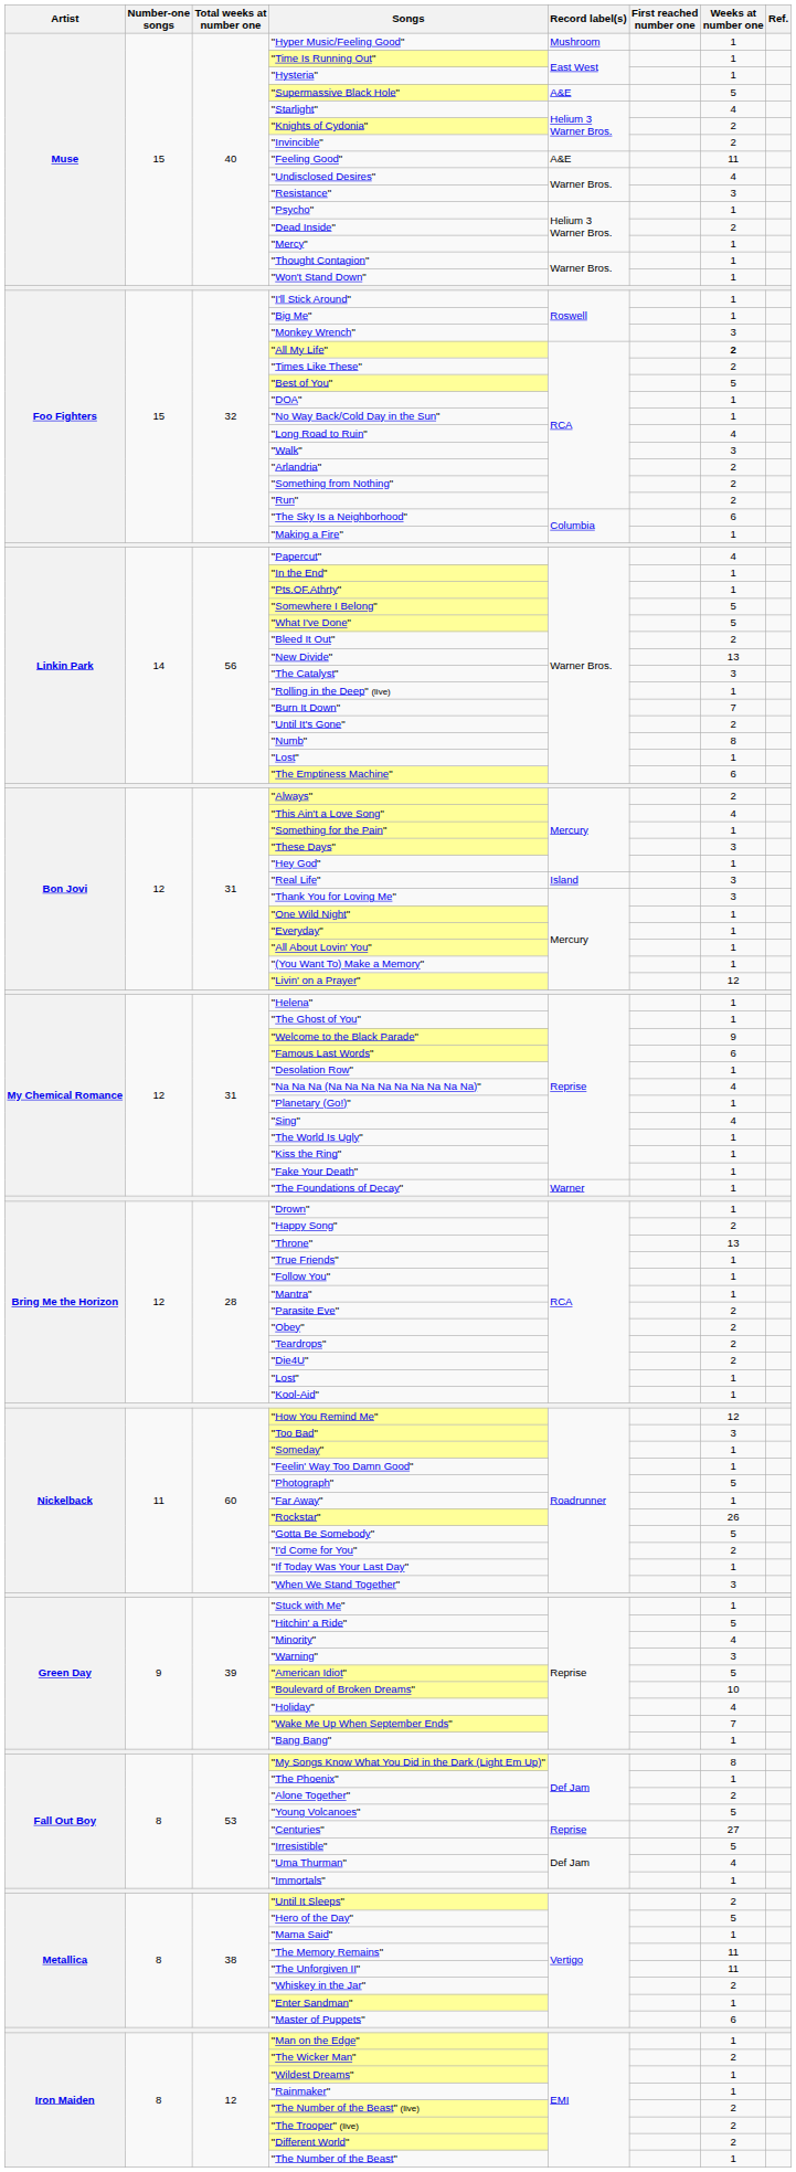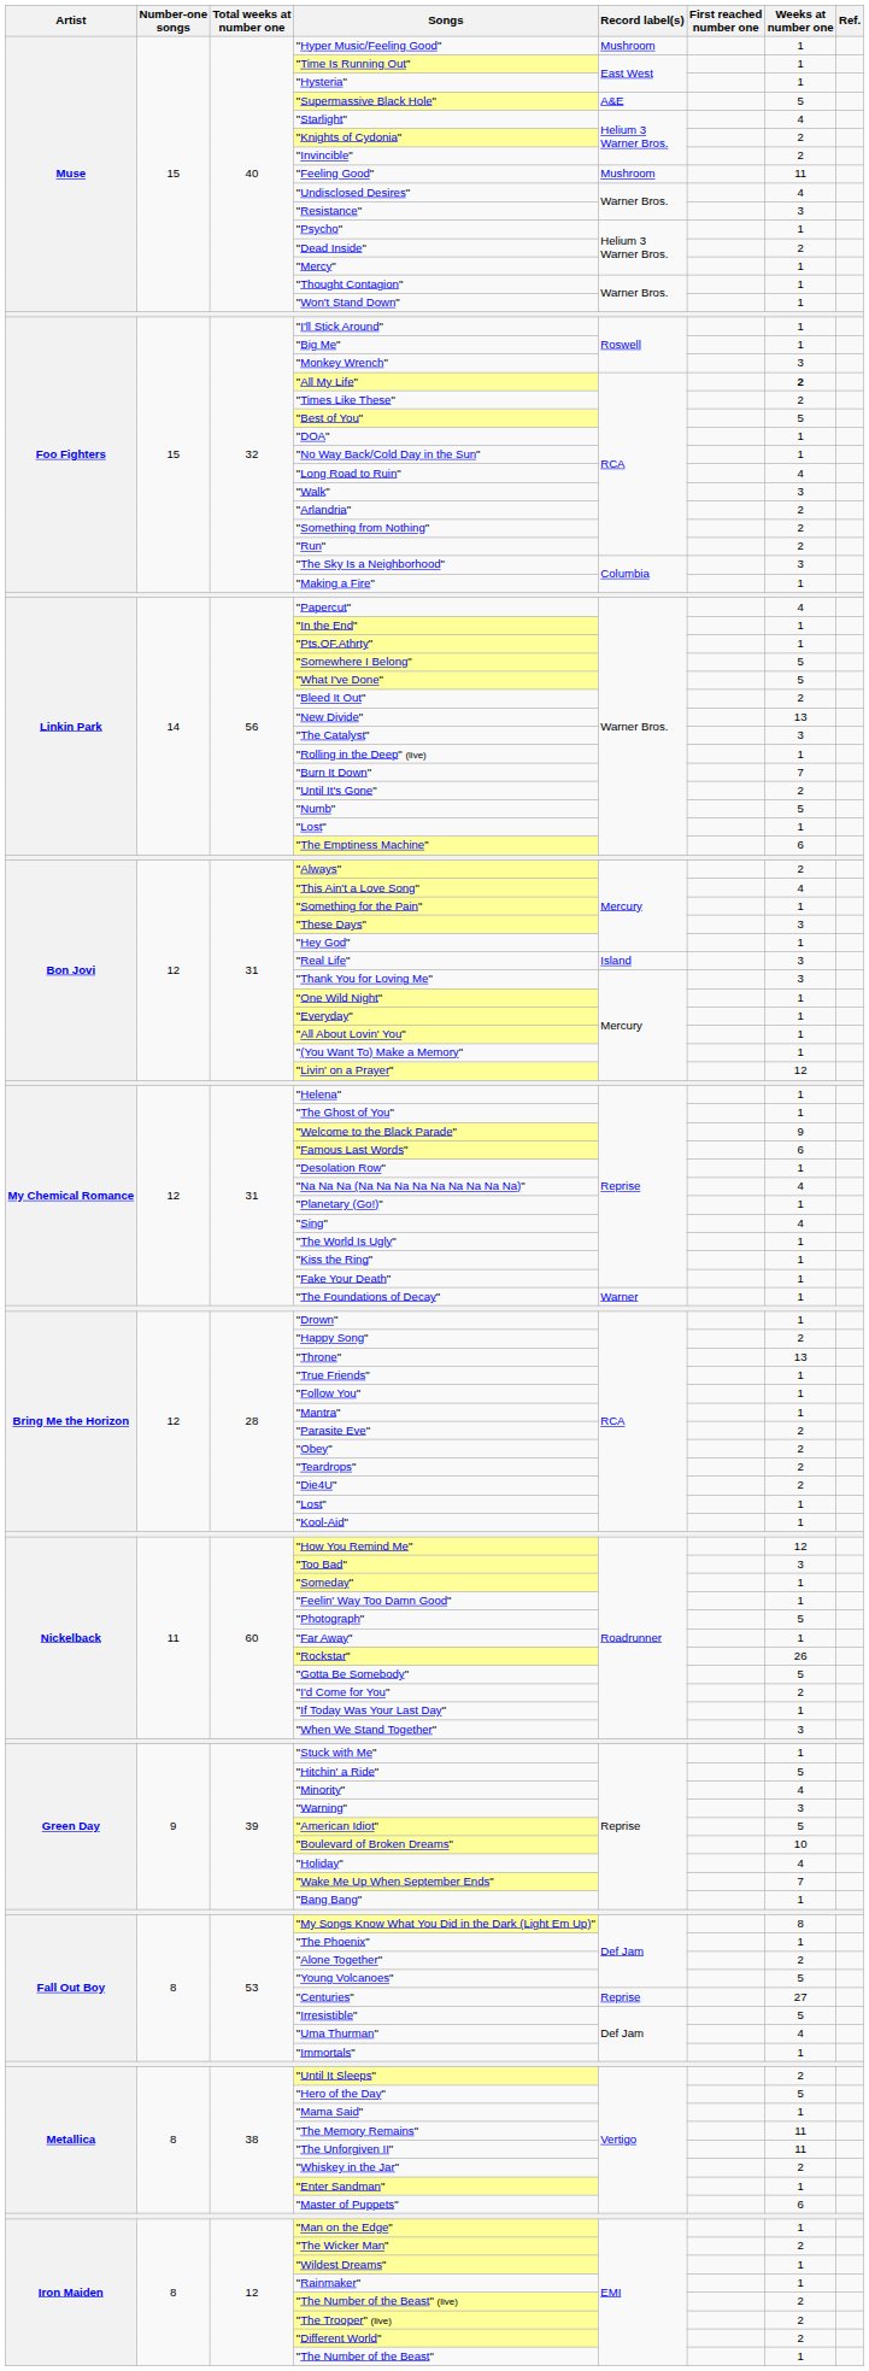"Feeling Good" | Record label(s): A&E -> Mushroom
"The Sky Is a Neighborhood" | Weeks at number one: 6 -> 3
"Numb" | Weeks at number one: 8 -> 5
